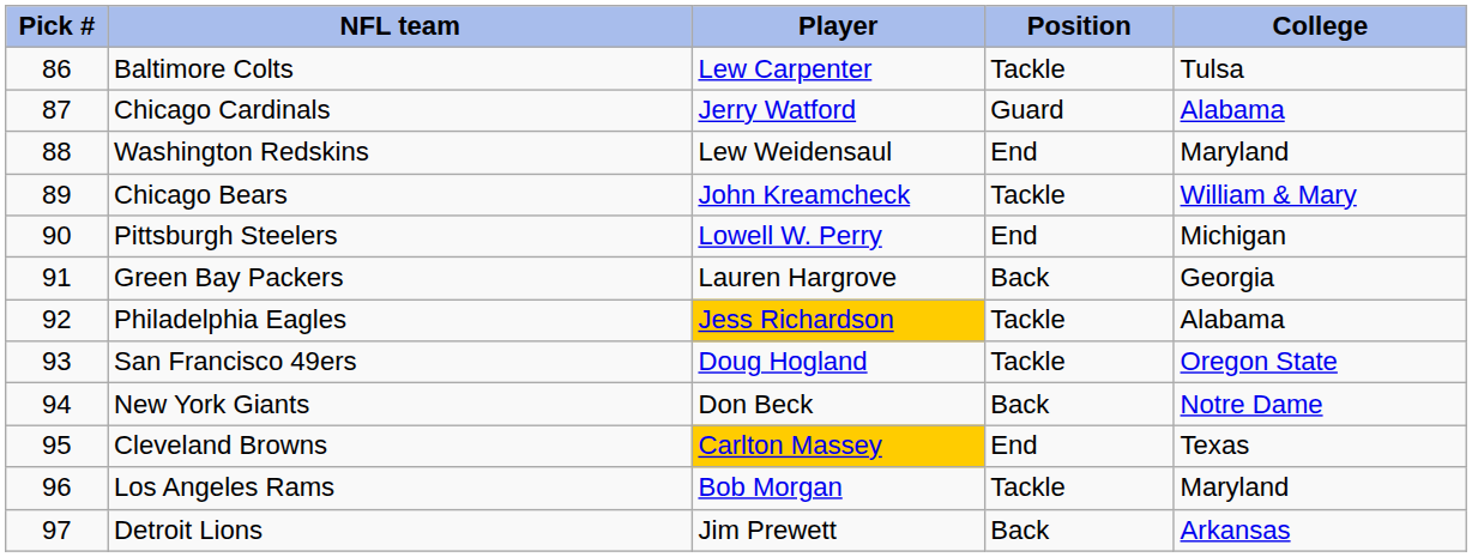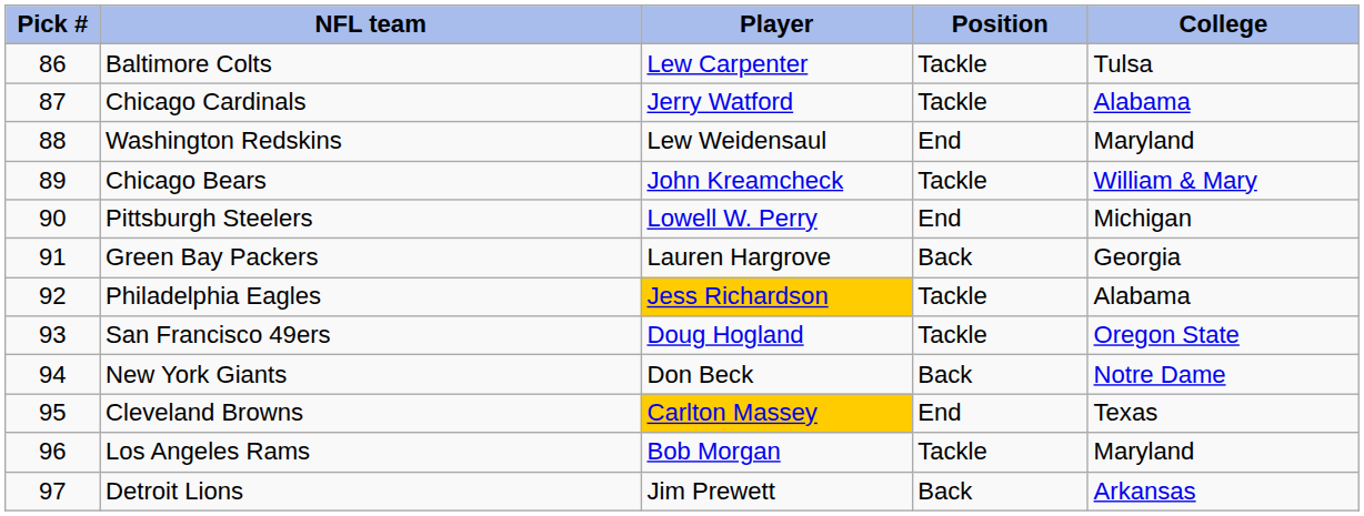Chicago Cardinals | Position: Guard -> Tackle
